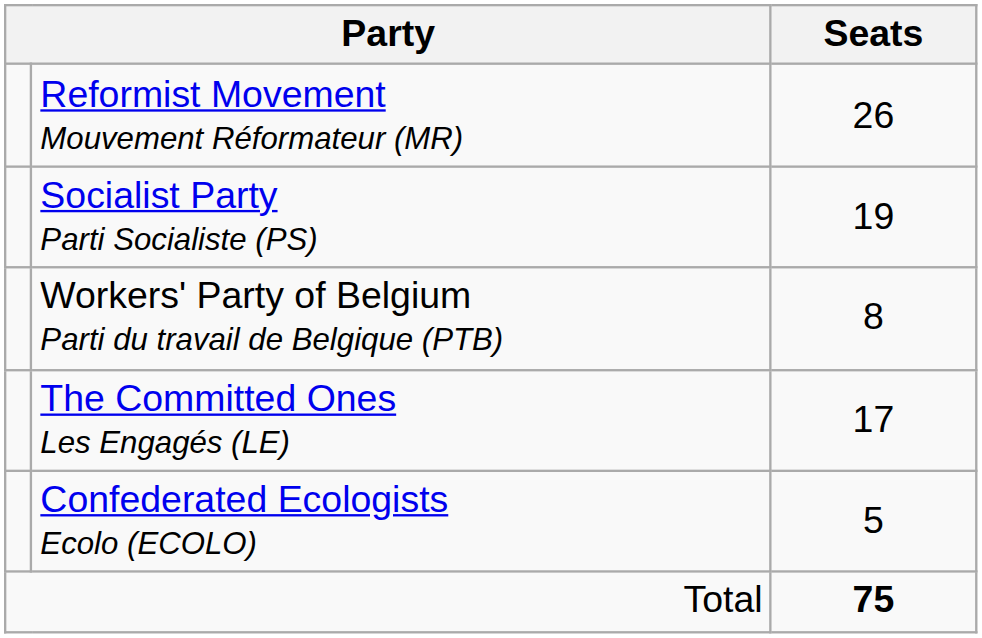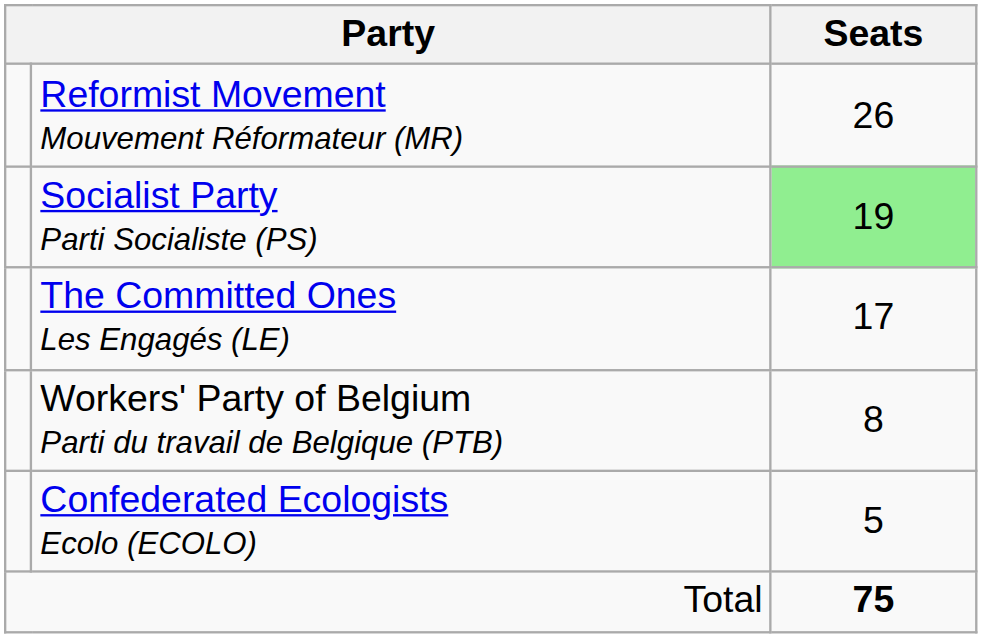Socialist Party Parti Socialiste (PS) | Seats: no background -> lightgreen background
rows swapped: The Committed Ones Les Engagés (LE) <-> Workers' Party of Belgium Parti du travail de Belgique (PTB)
